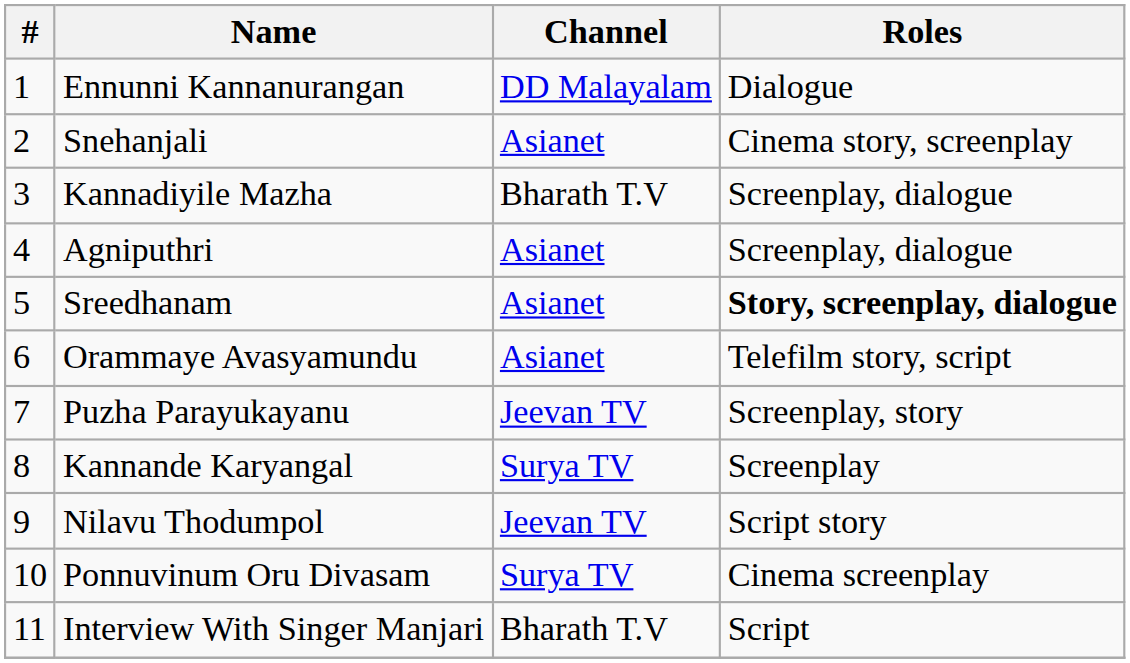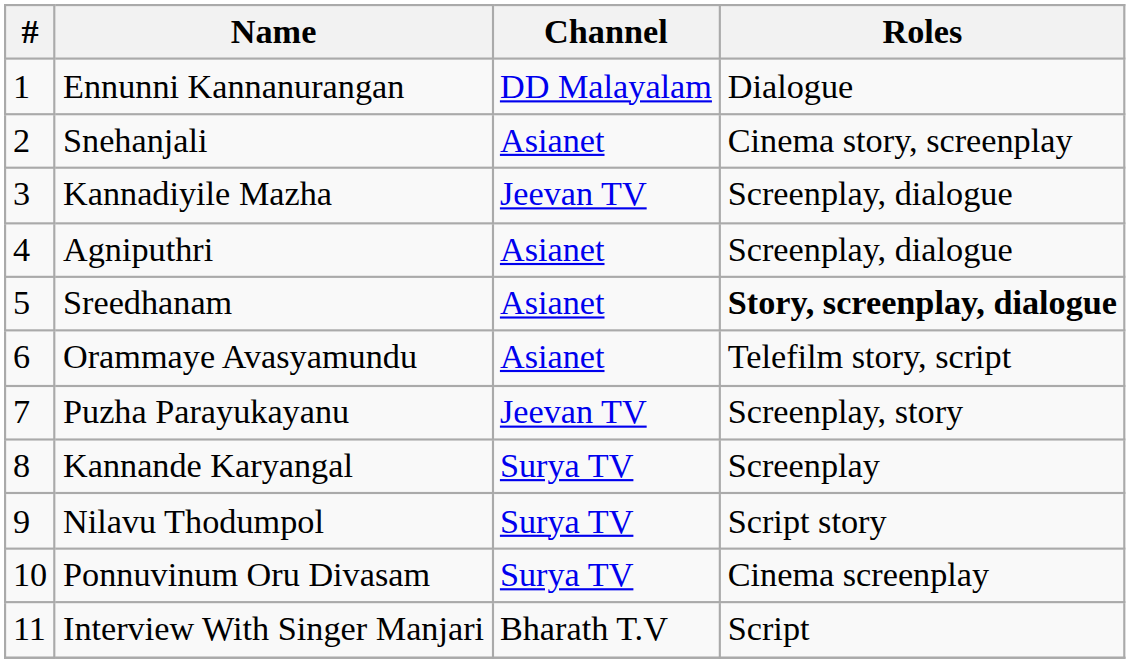Kannadiyile Mazha | Channel: Bharath T.V -> Jeevan TV
Nilavu Thodumpol | Channel: Jeevan TV -> Surya TV
